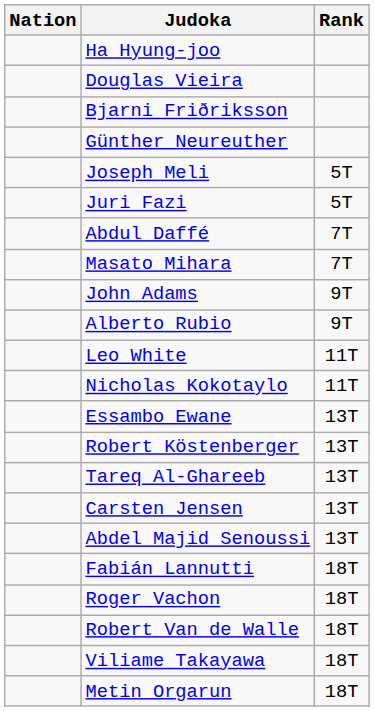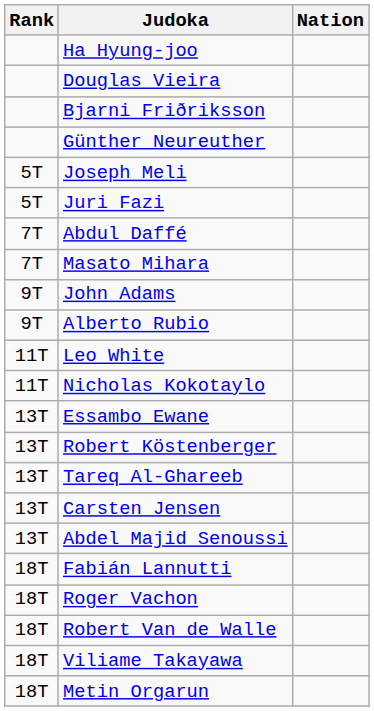columns swapped: Rank <-> Nation
